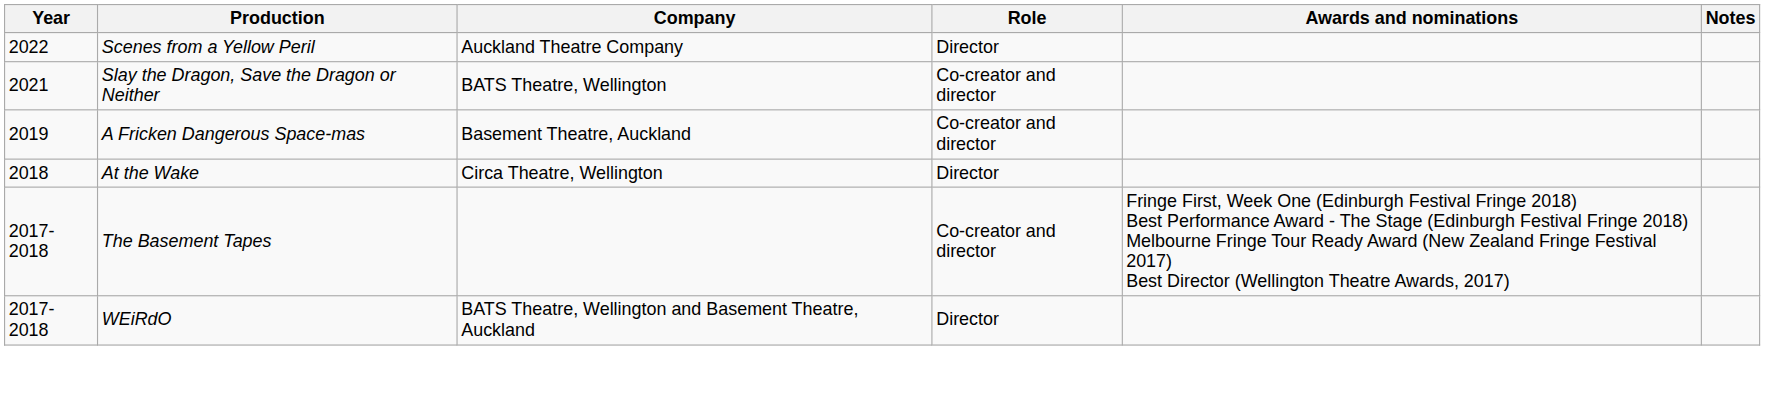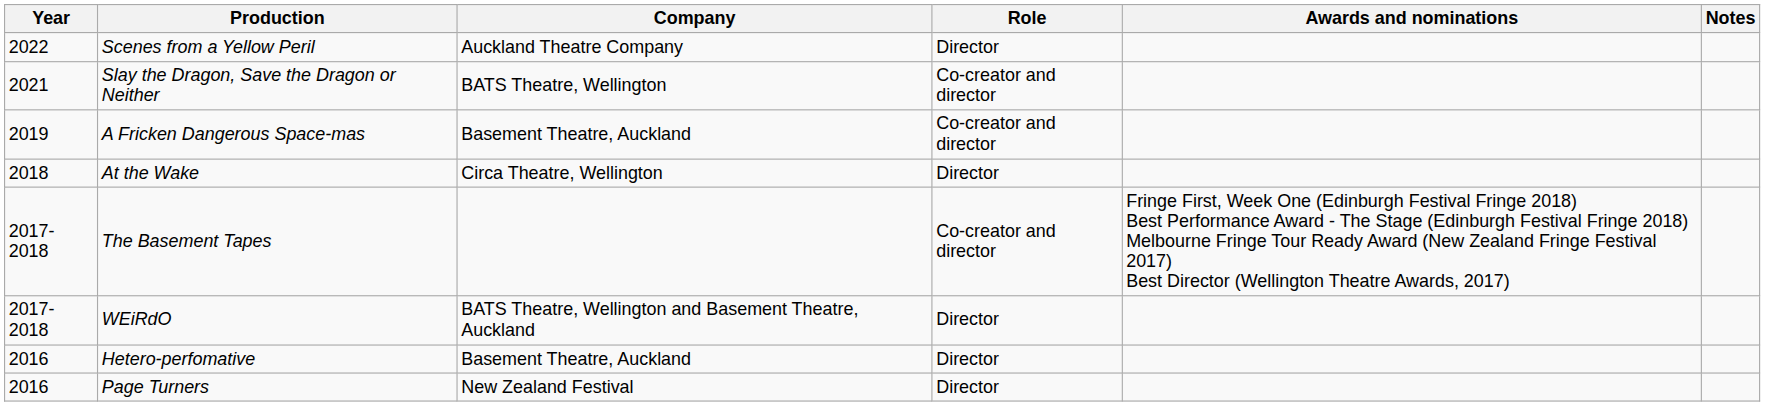+ row: 2016 | Hetero-perfomative | Basement Theatre, Auckland | Director
+ row: 2016 | Page Turners | New Zealand Festival | Director
